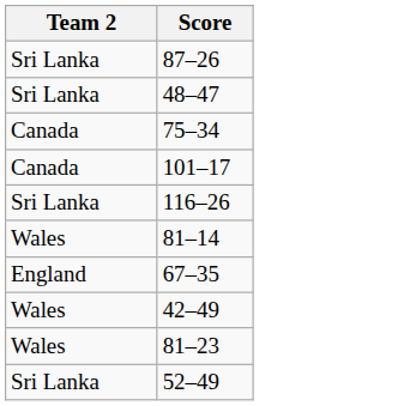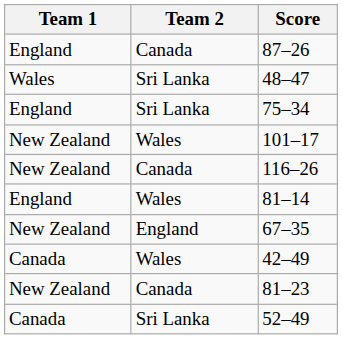+ column: Team 1 | England | Wales | England | New Zealand | New Zealand | England | New Zealand | Canada | New Zealand | Canada
87–26 | Team 2: Sri Lanka -> Canada
75–34 | Team 2: Canada -> Sri Lanka
101–17 | Team 2: Canada -> Wales
116–26 | Team 2: Sri Lanka -> Canada
81–23 | Team 2: Wales -> Canada
